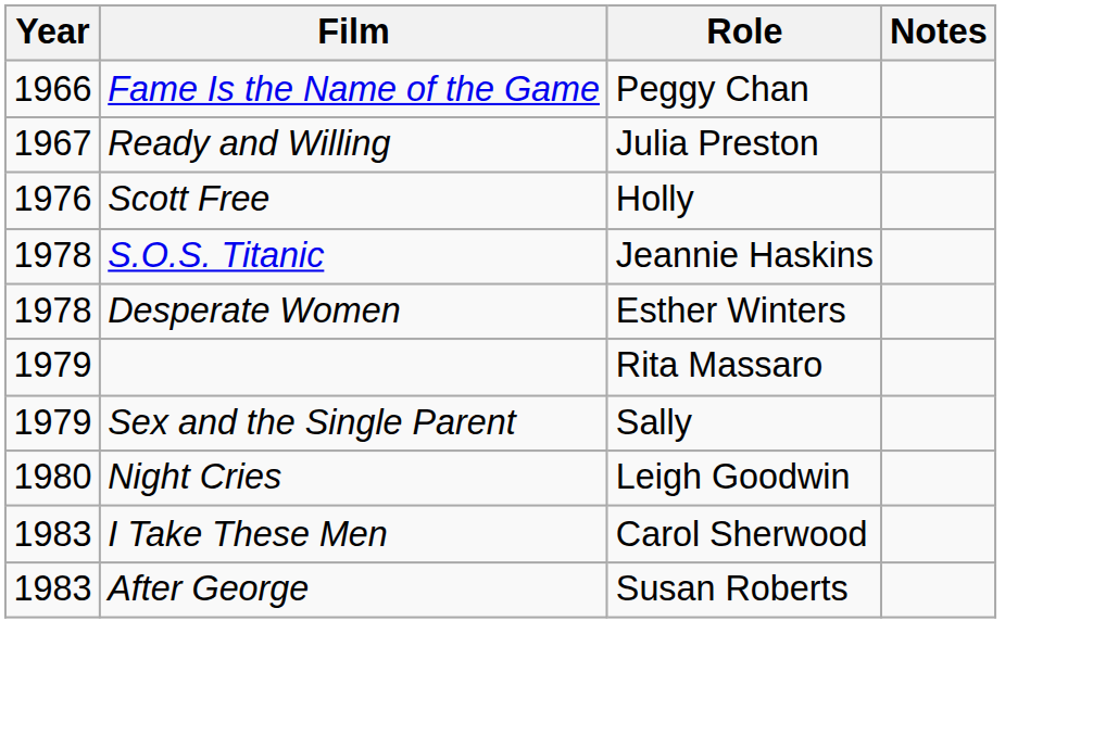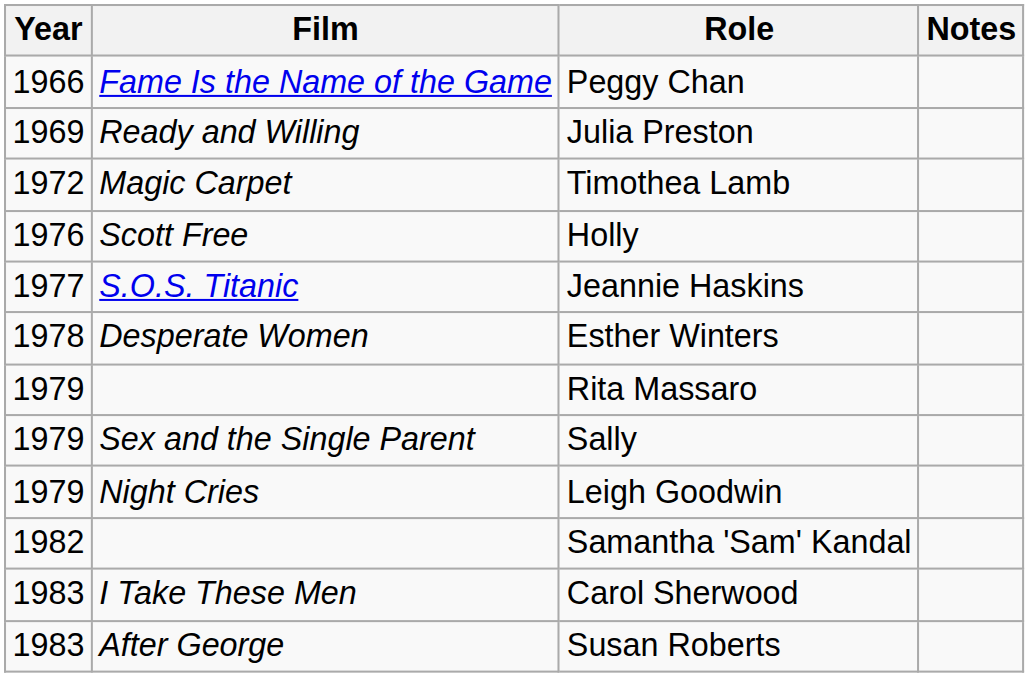Julia Preston | Year: 1967 -> 1969
+ row: 1972 | Magic Carpet | Timothea Lamb
Jeannie Haskins | Year: 1978 -> 1977
Leigh Goodwin | Year: 1980 -> 1979
+ row: 1982 | Samantha 'Sam' Kandal
